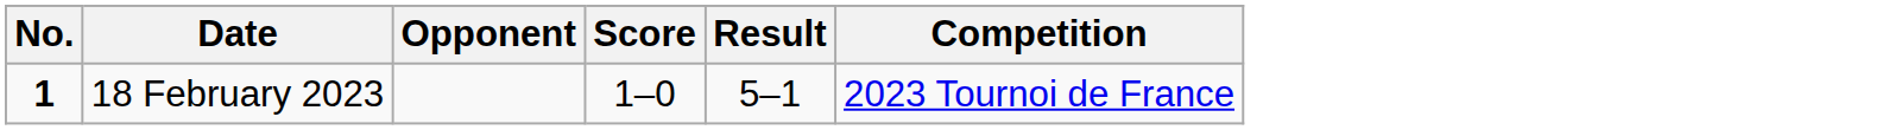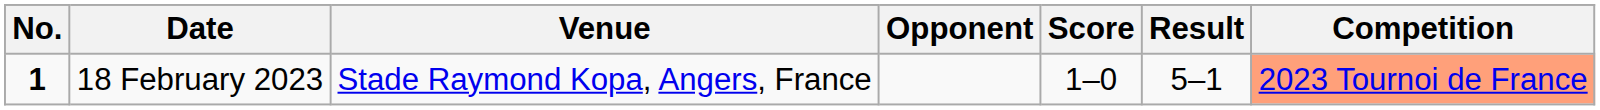+ column: Venue | Stade Raymond Kopa, Angers, France
18 February 2023 | Competition: no background -> lightsalmon background
